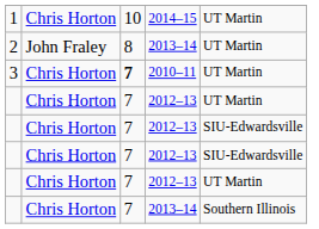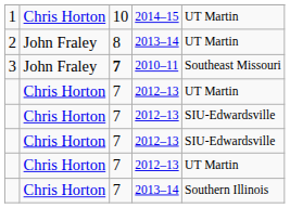3 | column 2: Chris Horton -> John Fraley
3 | column 5: UT Martin -> Southeast Missouri
